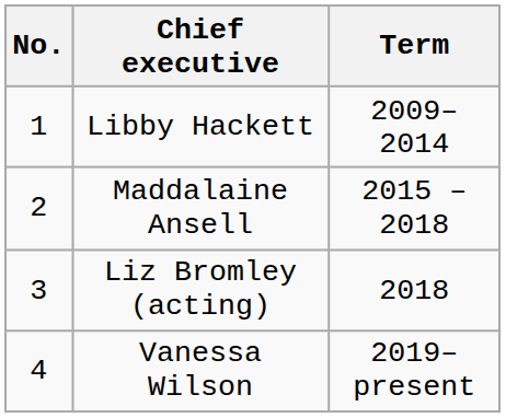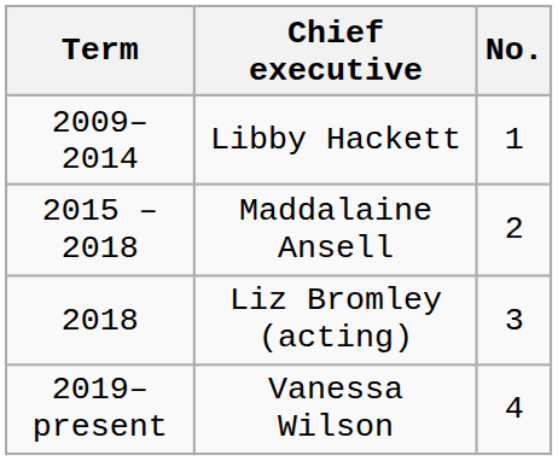columns swapped: No. <-> Term
